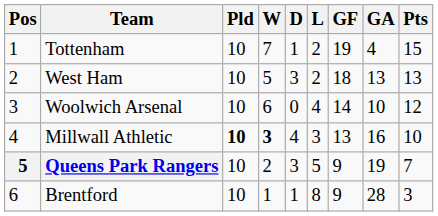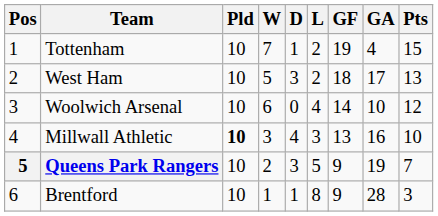West Ham | GA: 13 -> 17
Millwall Athletic | W: bold -> normal
